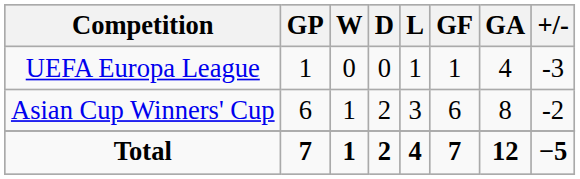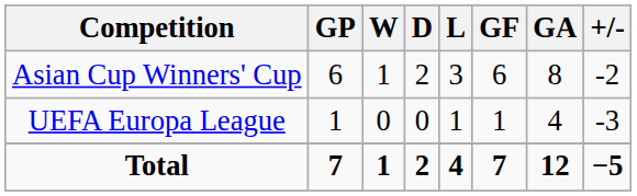rows swapped: Asian Cup Winners' Cup <-> UEFA Europa League
